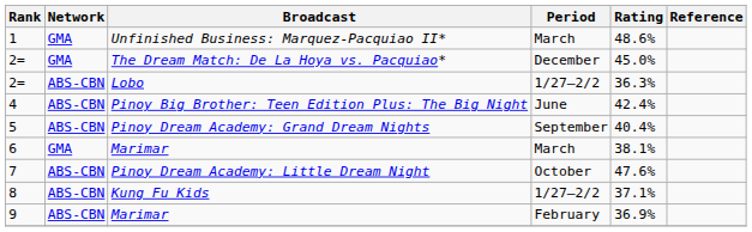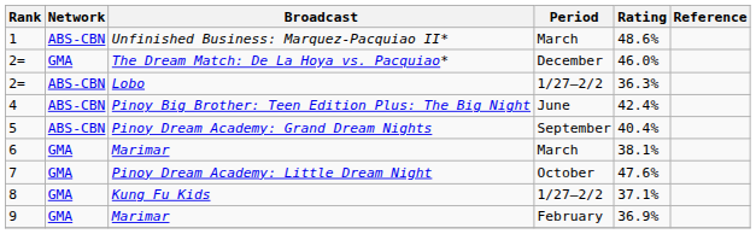1 | Network: GMA -> ABS-CBN
2= / The Dream Match: De La Hoya vs. Pacquiao* | Rating: 45.0% -> 46.0%
7 | Network: ABS-CBN -> GMA
8 | Network: ABS-CBN -> GMA
9 | Network: ABS-CBN -> GMA
